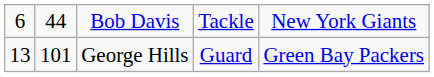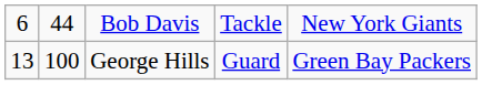George Hills | column 2: 101 -> 100
